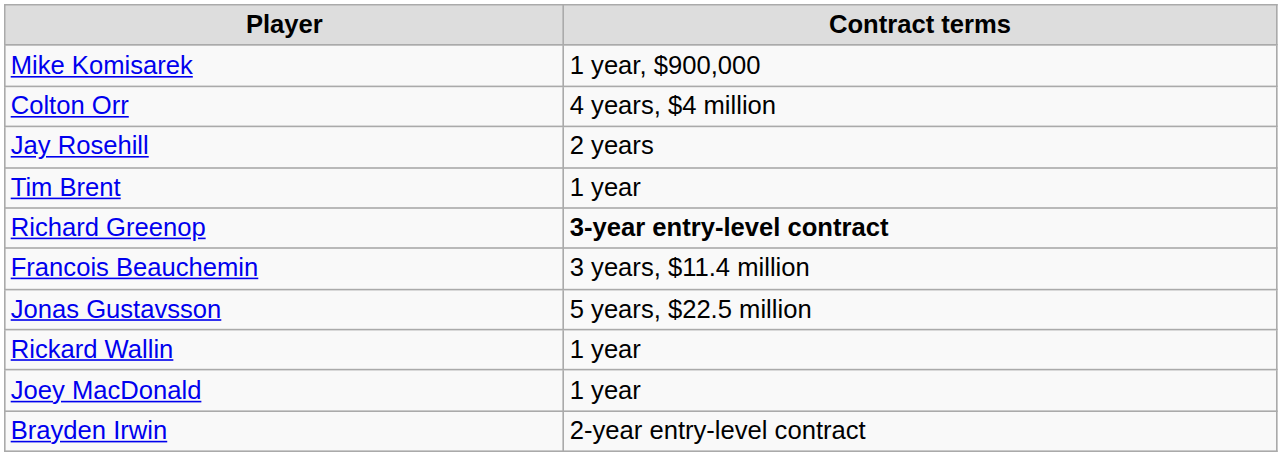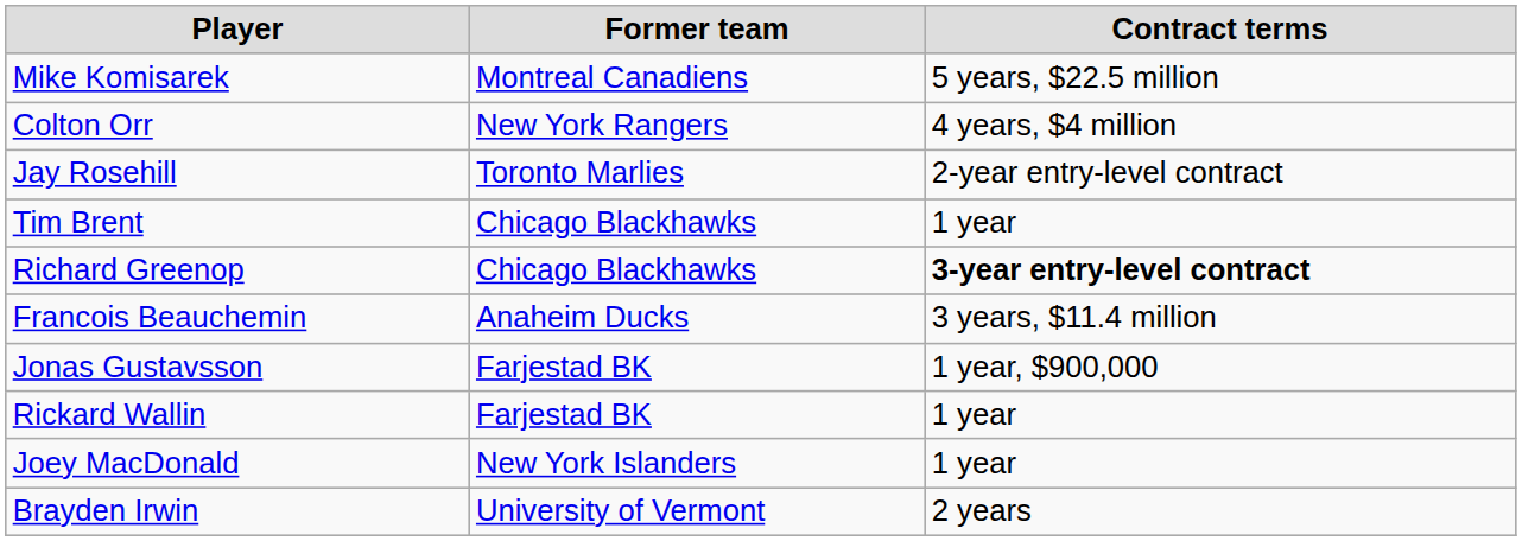+ column: Former team | Montreal Canadiens | New York Rangers | Toronto Marlies | Chicago Blackhawks | Chicago Blackhawks | Anaheim Ducks | Farjestad BK | Farjestad BK | New York Islanders | University of Vermont
Mike Komisarek | Contract terms: 1 year, $900,000 -> 5 years, $22.5 million
Jay Rosehill | Contract terms: 2 years -> 2-year entry-level contract
Jonas Gustavsson | Contract terms: 5 years, $22.5 million -> 1 year, $900,000
Brayden Irwin | Contract terms: 2-year entry-level contract -> 2 years
